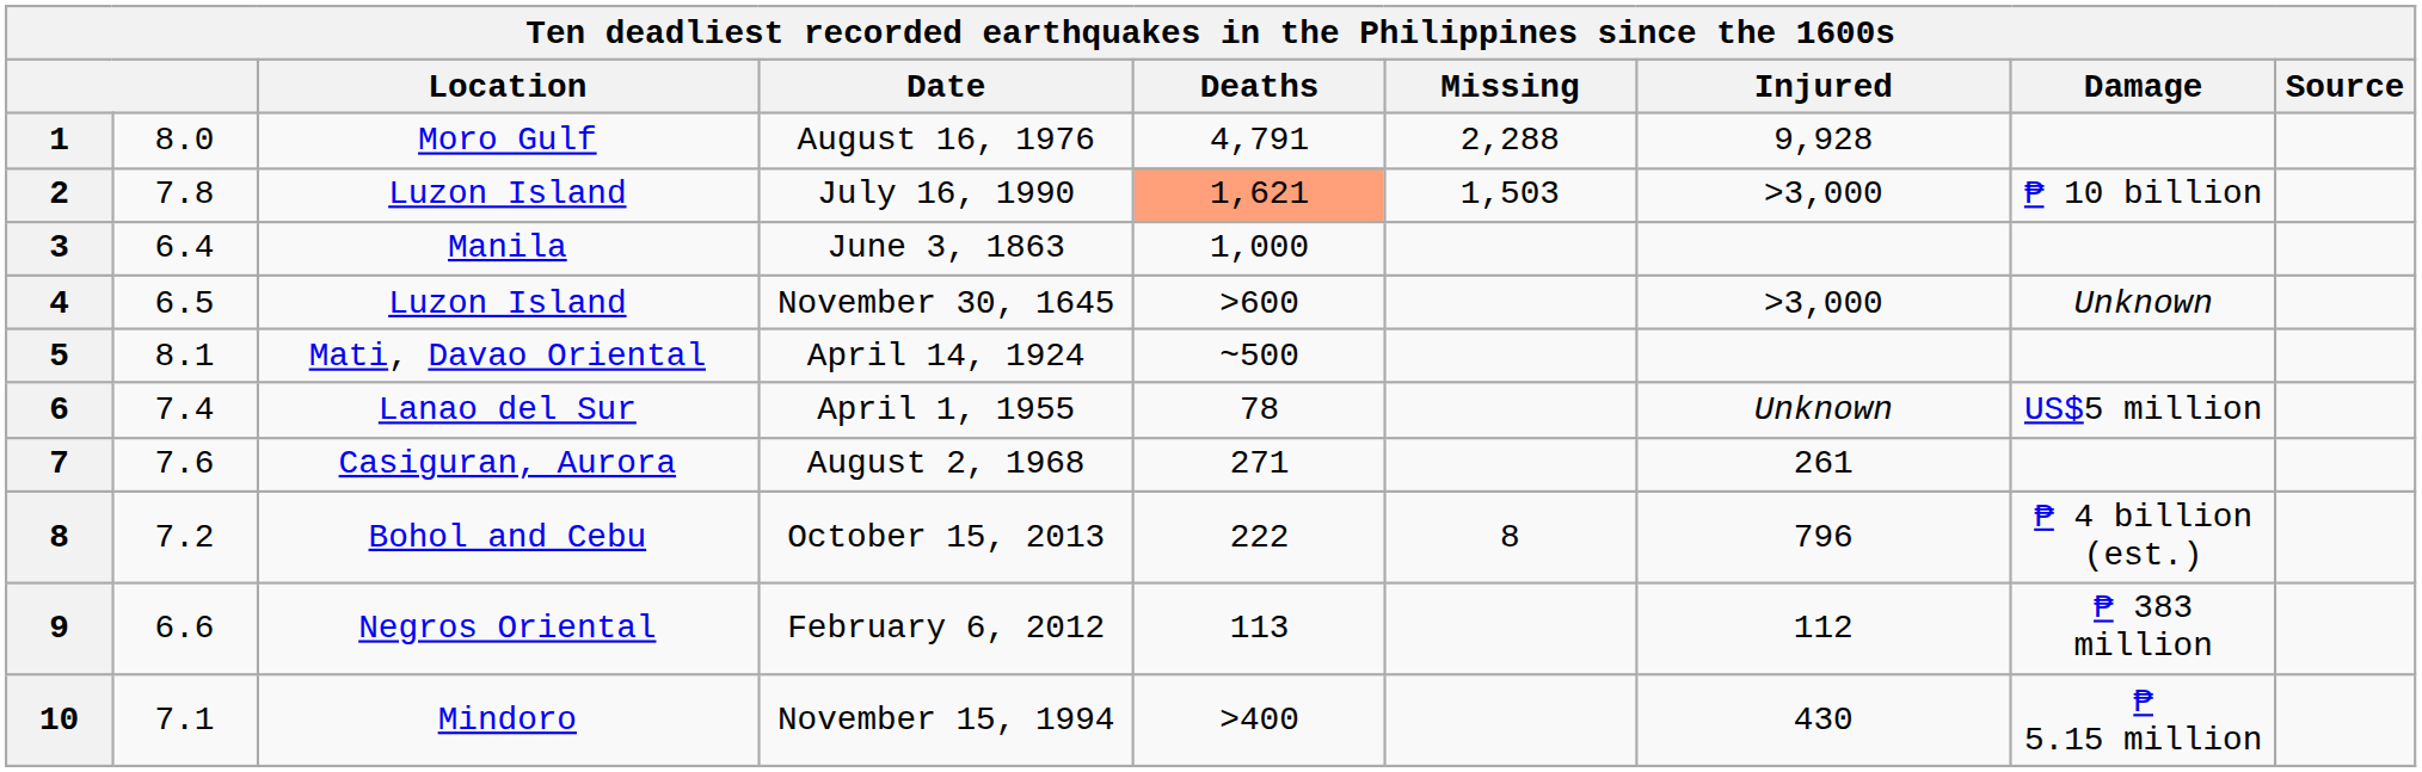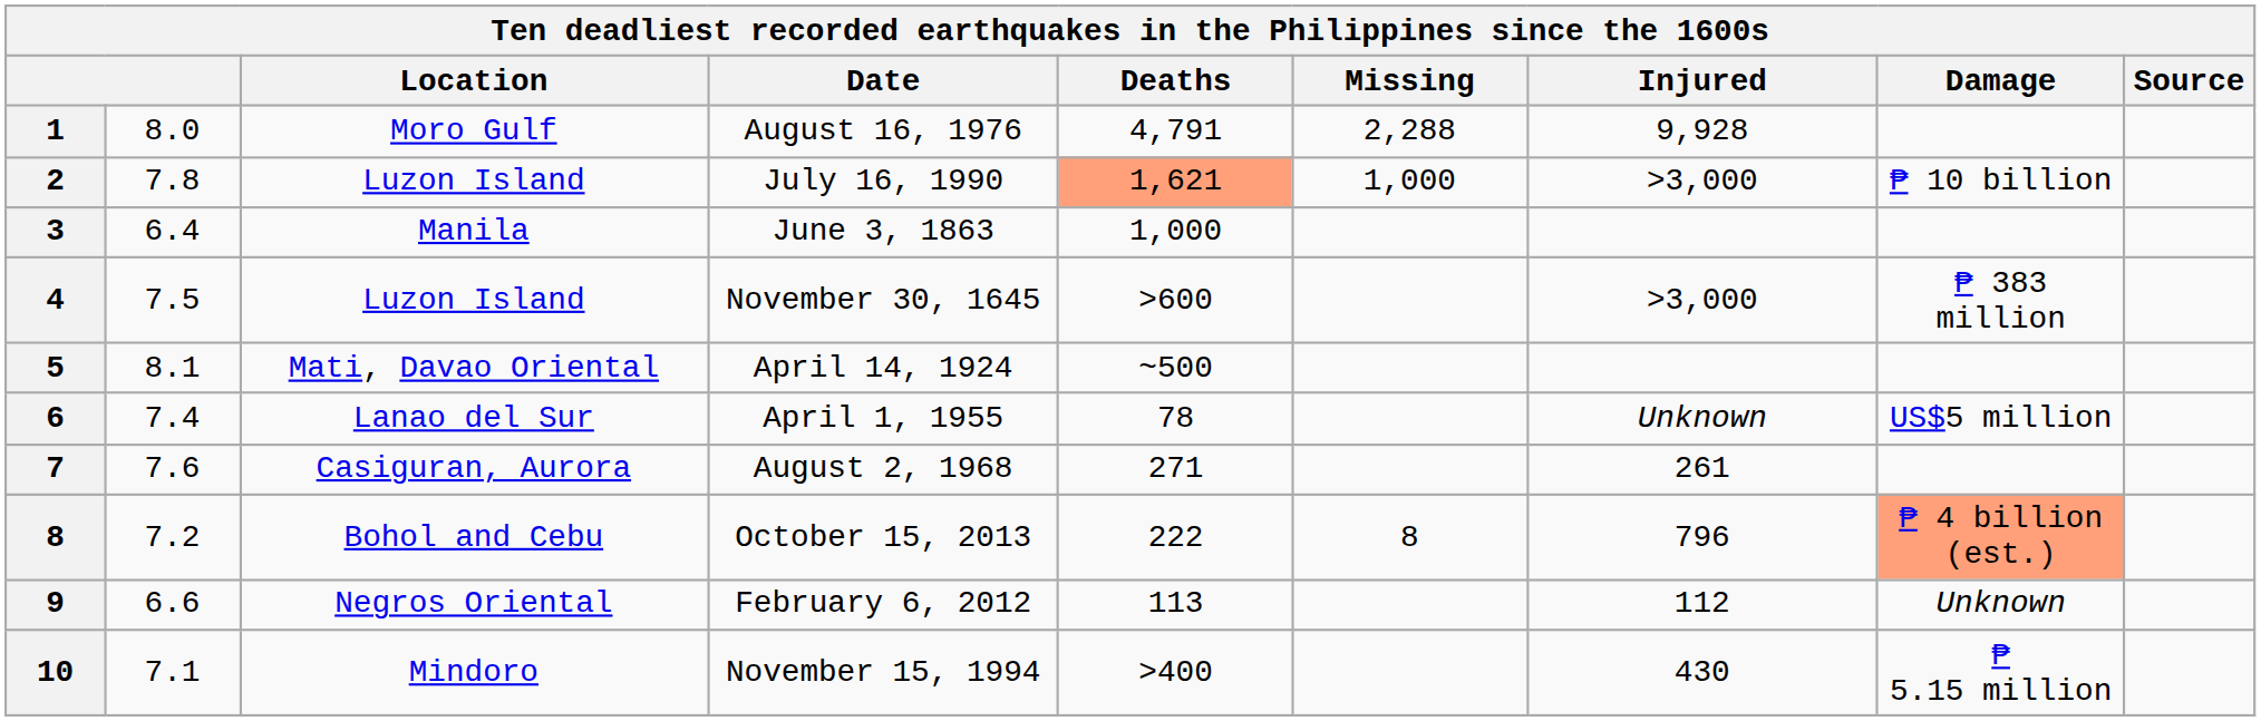July 16, 1990 | Missing: 1,503 -> 1,000
November 30, 1645 | column 2: 6.5 -> 7.5
November 30, 1645 | Damage: Unknown -> ₱ 383 million
October 15, 2013 | Damage: no background -> lightsalmon background
February 6, 2012 | Damage: ₱ 383 million -> Unknown
